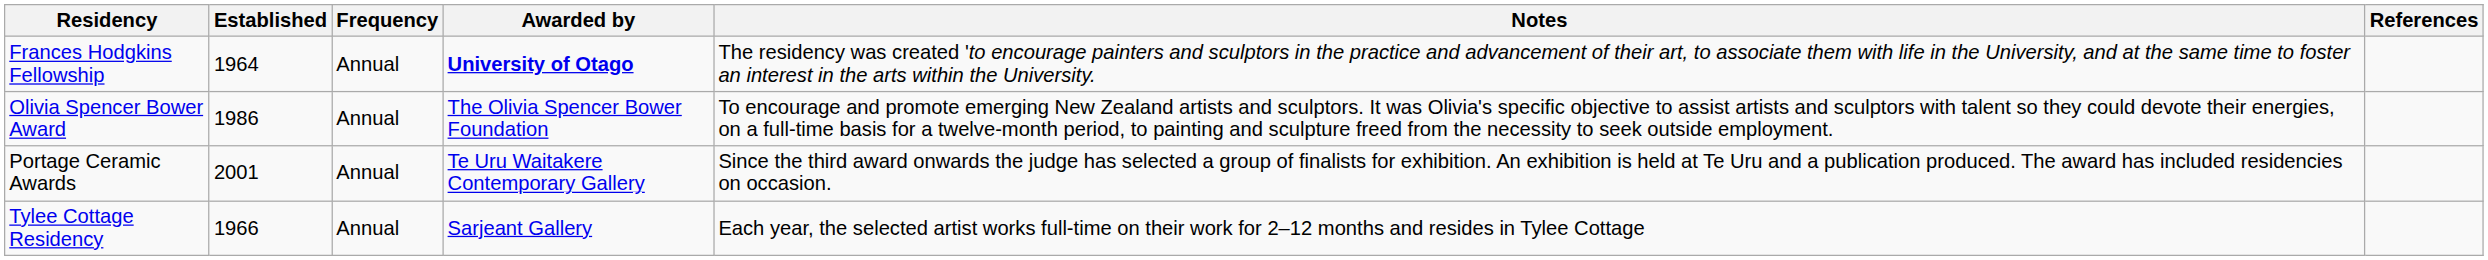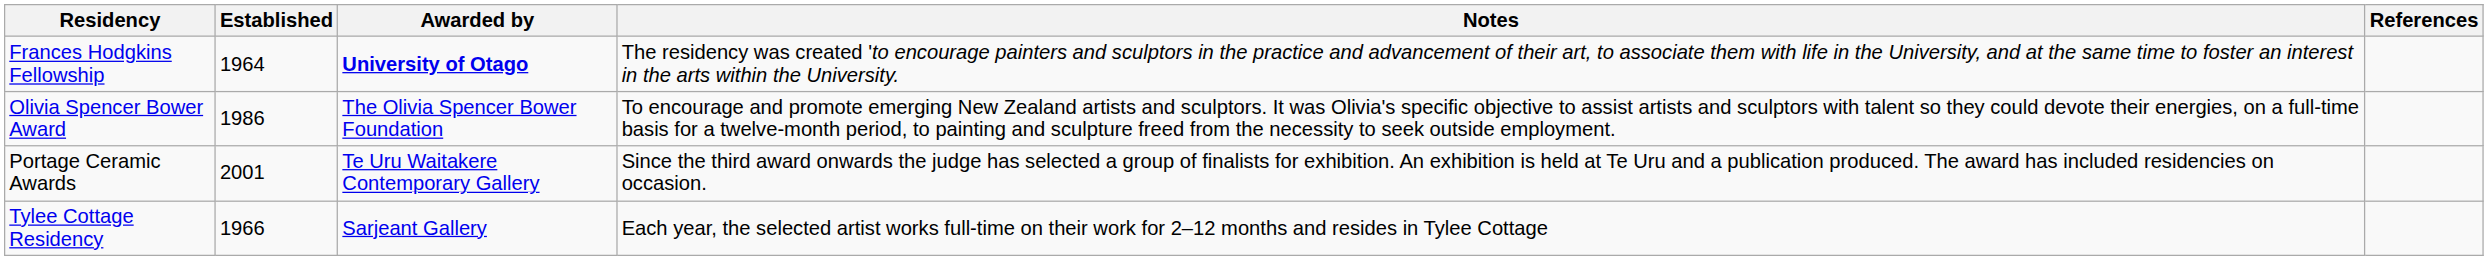- column: Frequency | Annual | Annual | Annual | Annual
